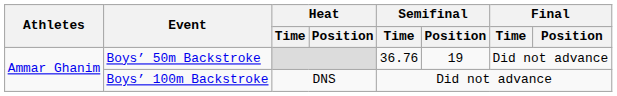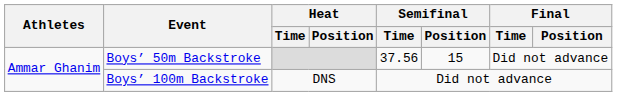Boys’ 50m Backstroke | Semifinal / Time: 36.76 -> 37.56
Boys’ 50m Backstroke | Semifinal / Position: 19 -> 15
